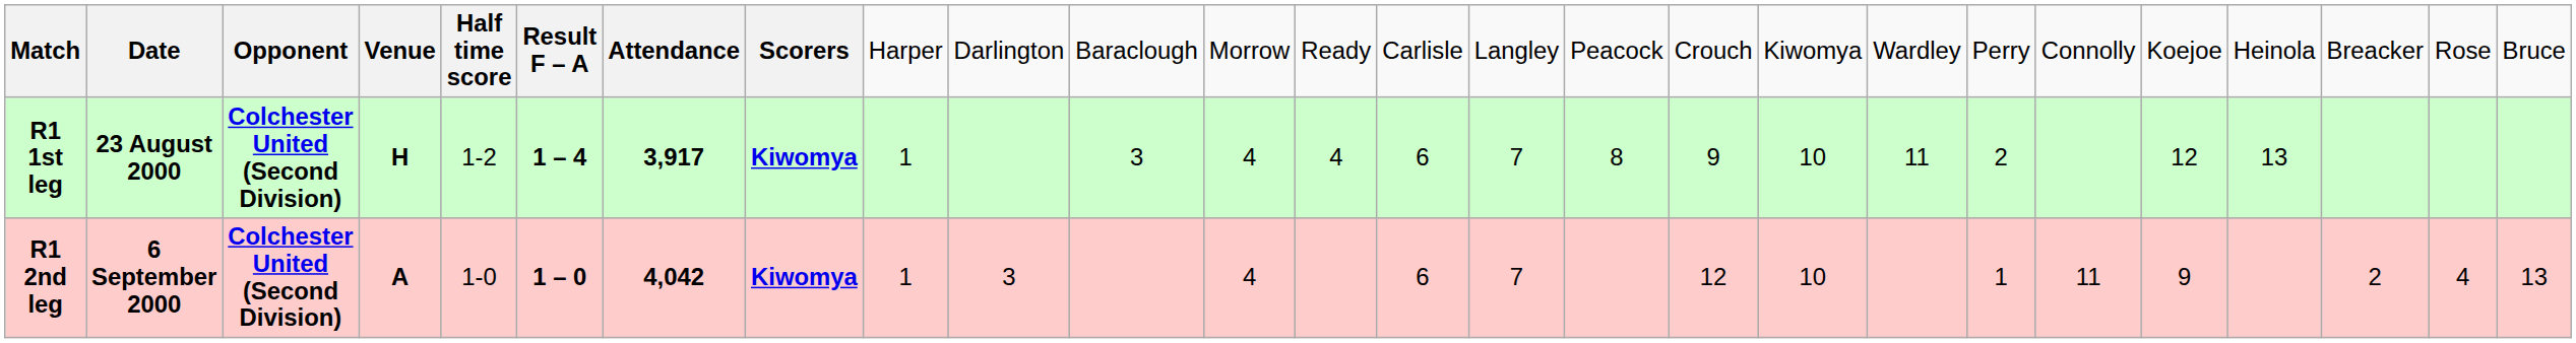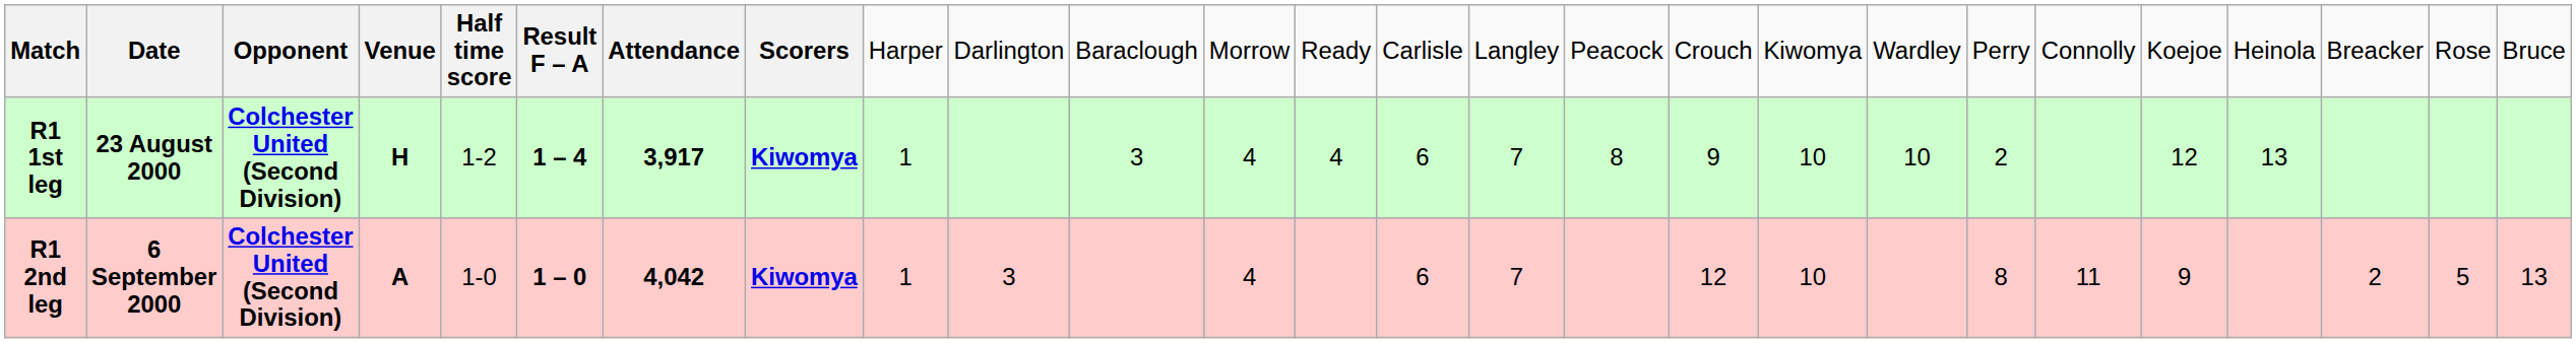R1 1st leg | column 19: 11 -> 10
R1 2nd leg | column 20: 1 -> 8
R1 2nd leg | column 25: 4 -> 5
